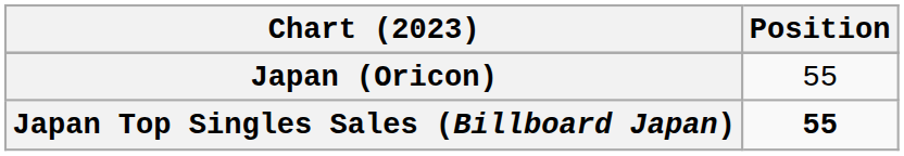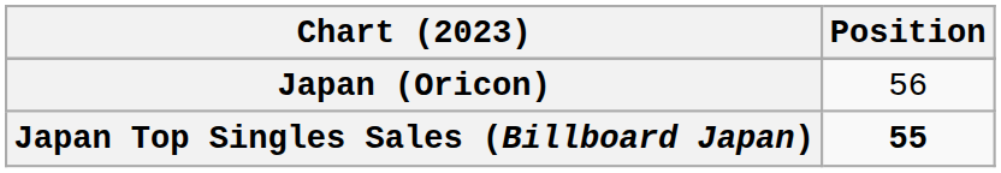Japan (Oricon) | Position: 55 -> 56
